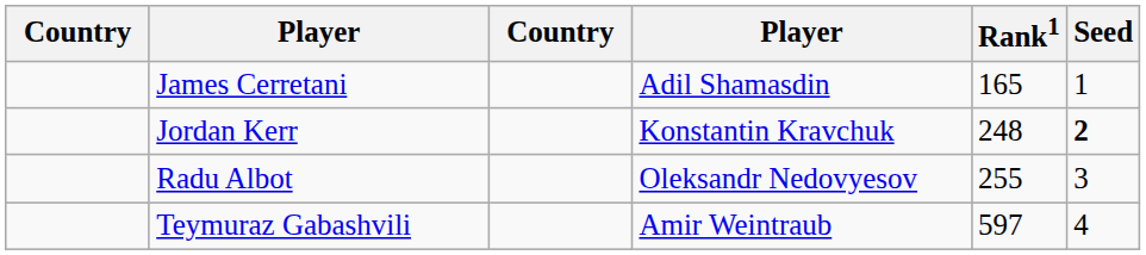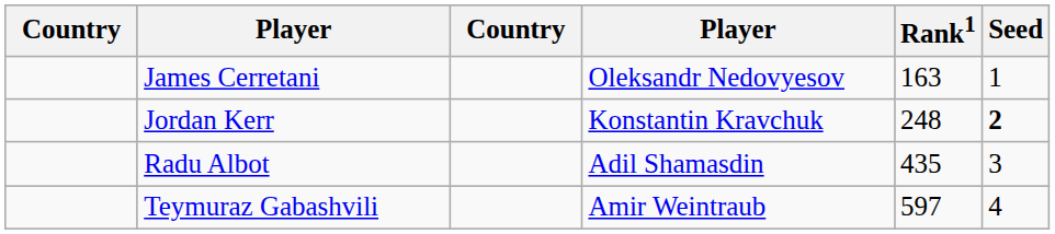James Cerretani | column 4: Adil Shamasdin -> Oleksandr Nedovyesov
James Cerretani | Rank1: 165 -> 163
Radu Albot | column 4: Oleksandr Nedovyesov -> Adil Shamasdin
Radu Albot | Rank1: 255 -> 435
